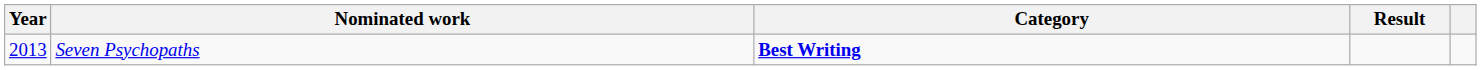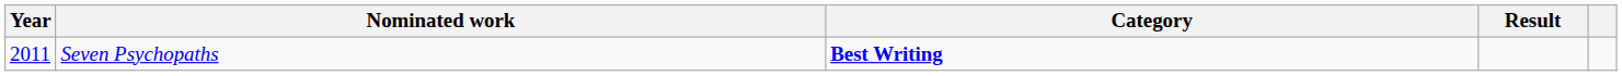Seven Psychopaths | Year: 2013 -> 2011
